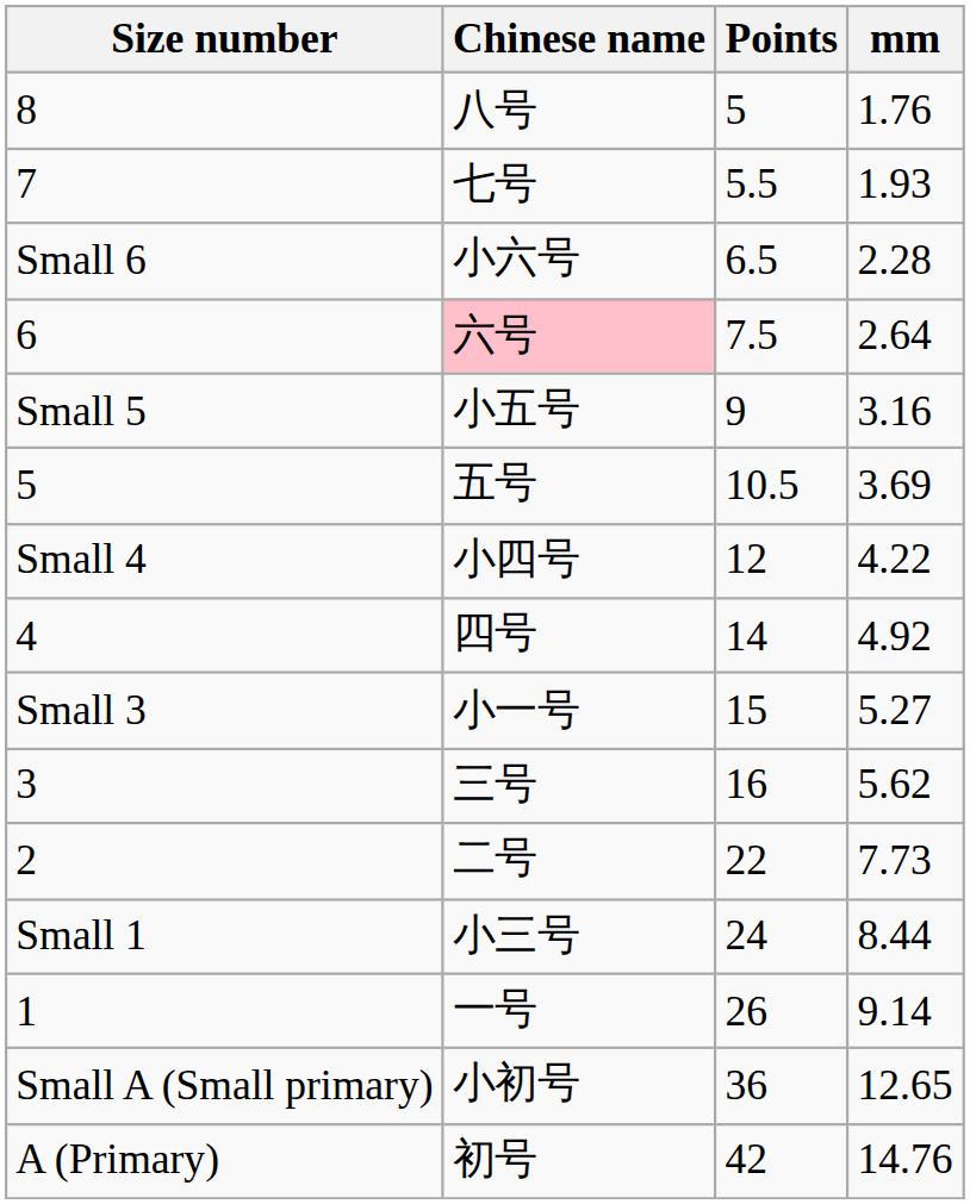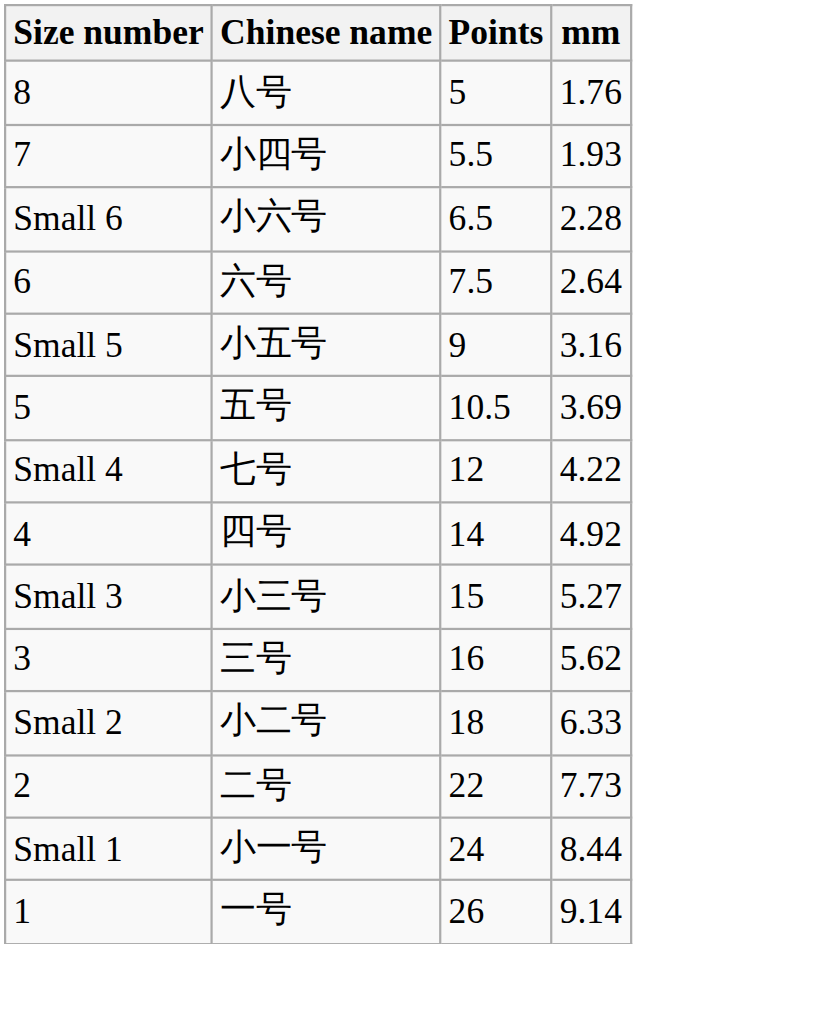7 | Chinese name: 七号 -> 小四号
6 | Chinese name: pink background -> no background
Small 4 | Chinese name: 小四号 -> 七号
Small 3 | Chinese name: 小一号 -> 小三号
+ row: Small 2 | 小二号 | 18 | 6.33
Small 1 | Chinese name: 小三号 -> 小一号
- row: Small A (Small primary) | 小初号 | 36 | 12.65
- row: A (Primary) | 初号 | 42 | 14.76
